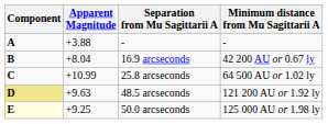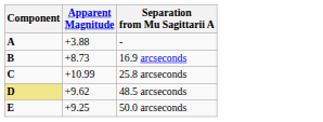- column: Minimum distance from Mu Sagittarii A | - | 42 200 AU or 0.67 ly | 64 500 AU or 1.02 ly | 121 200 AU or 1.92 ly | 125 000 AU or 1.98 ly
16.9 arcseconds | Apparent Magnitude: +8.04 -> +8.73
48.5 arcseconds | Apparent Magnitude: +9.63 -> +9.62
50.0 arcseconds | Component: lightyellow background -> no background
